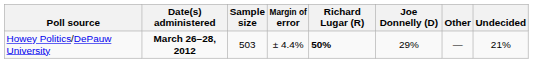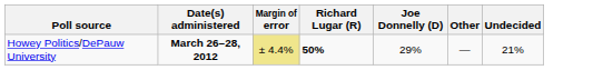- column: Sample size | 503
Howey Politics/DePauw University | Margin of error: no background -> khaki background
